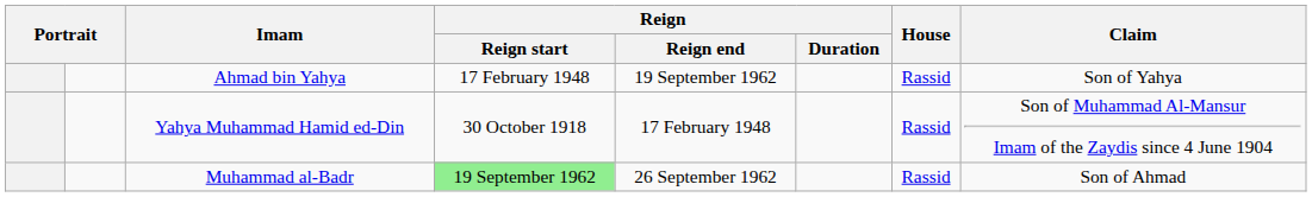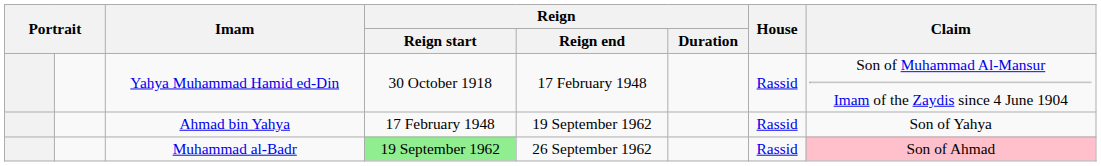rows swapped: Yahya Muhammad Hamid ed-Din <-> Ahmad bin Yahya
Muhammad al-Badr | Claim: no background -> pink background
